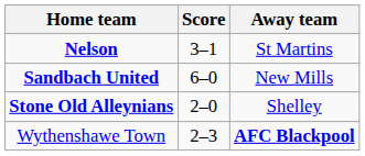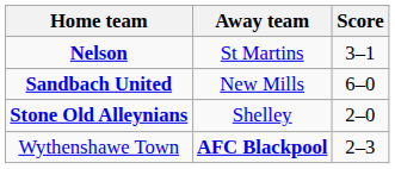columns swapped: Score <-> Away team
